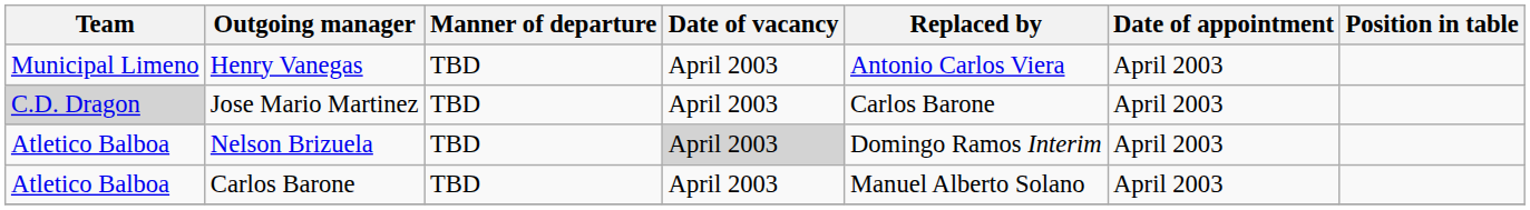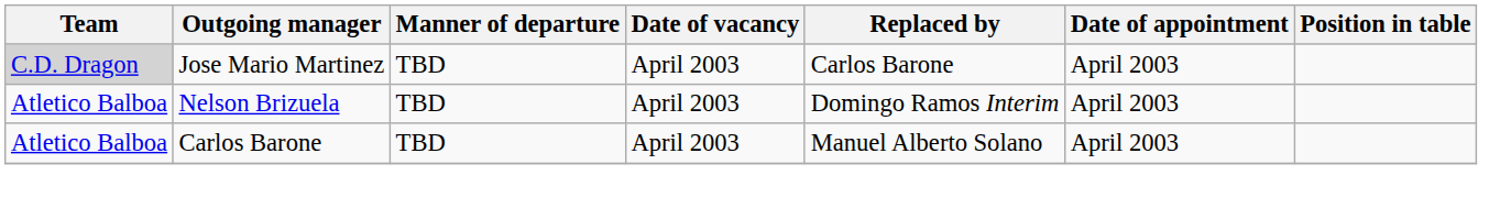- row: Municipal Limeno | Henry Vanegas | TBD | April 2003 | Antonio Carlos Viera | April 2003
Nelson Brizuela | Date of vacancy: lightgrey background -> no background
